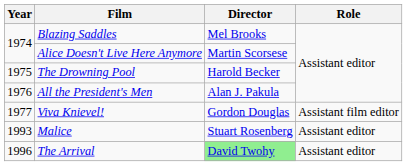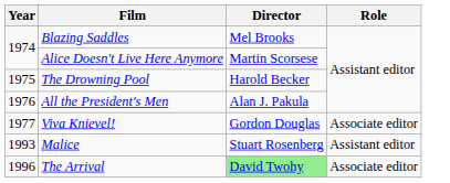Viva Knievel! | Role: Assistant film editor -> Associate editor
The Arrival | Role: Assistant editor -> Associate editor
